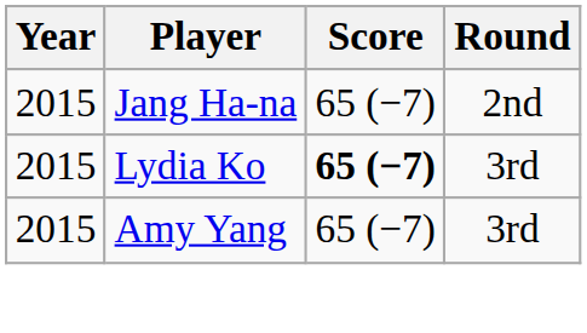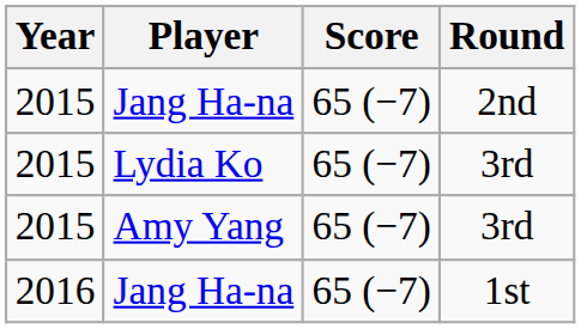Lydia Ko | Score: bold -> normal
+ row: 2016 | Jang Ha-na | 65 (−7) | 1st
